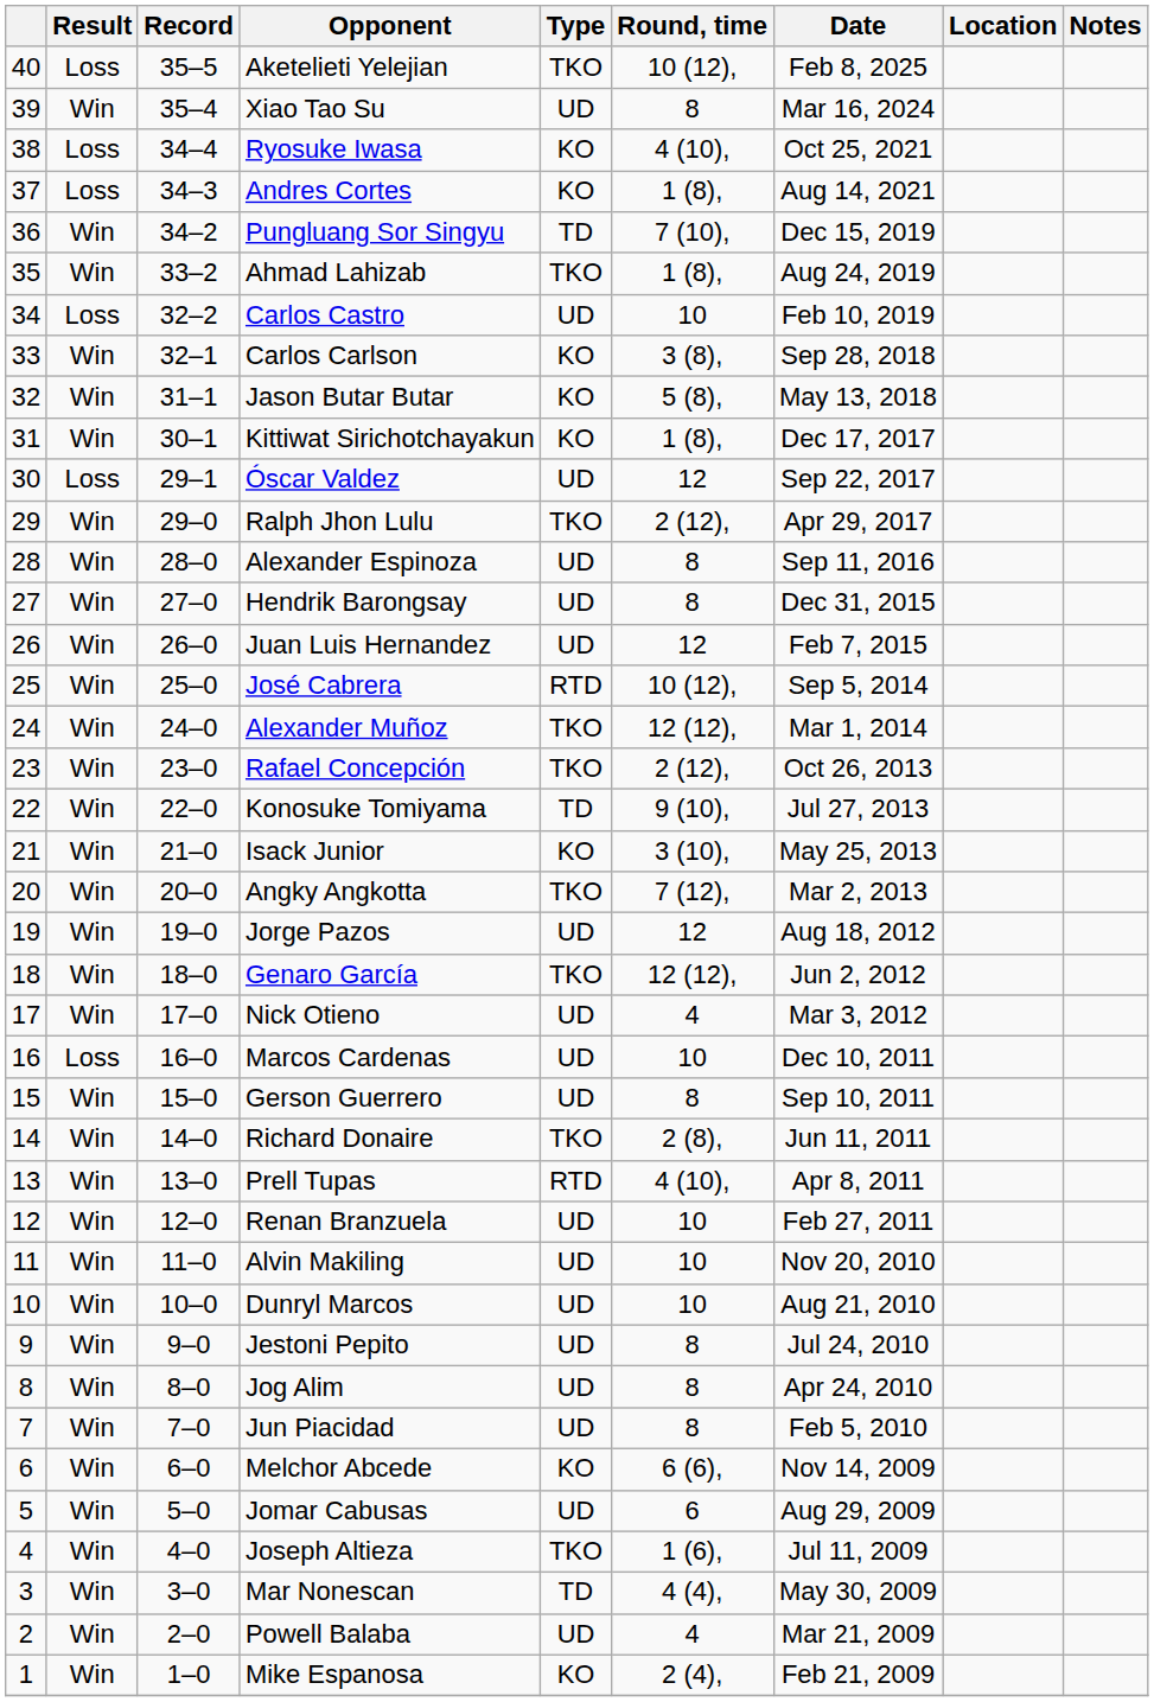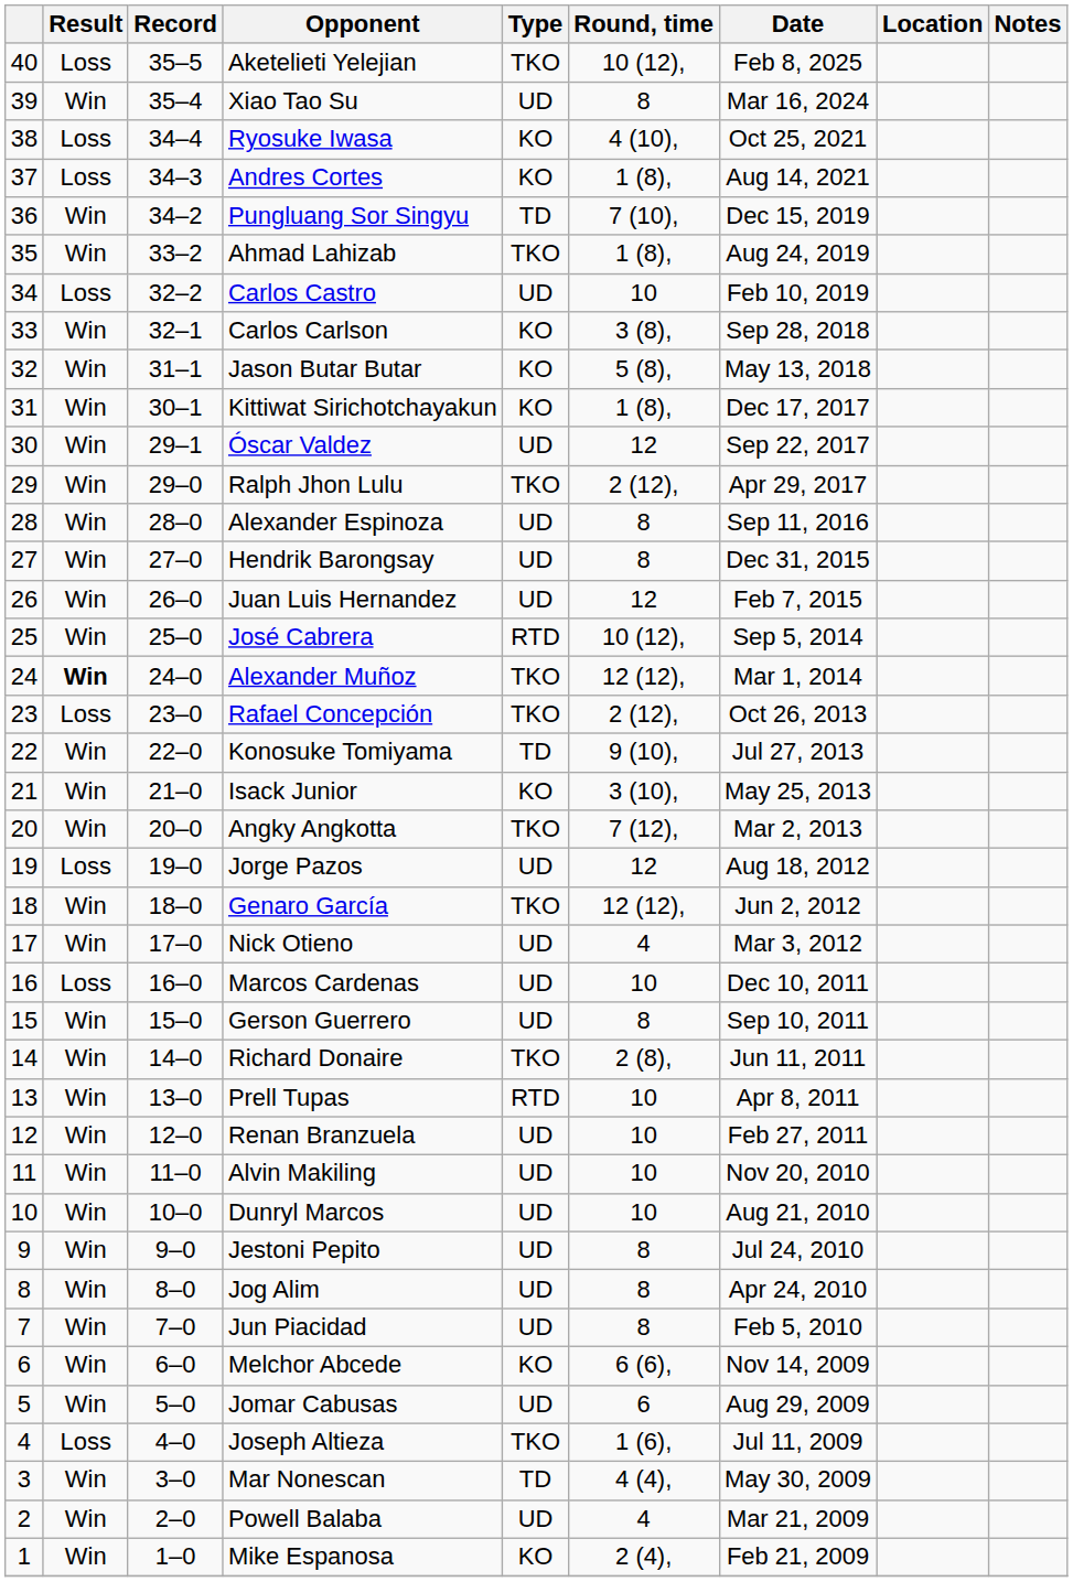Óscar Valdez | Result: Loss -> Win
Alexander Muñoz | Result: normal -> bold
Rafael Concepción | Result: Win -> Loss
Jorge Pazos | Result: Win -> Loss
Prell Tupas | Round, time: 4 (10), -> 10
Joseph Altieza | Result: Win -> Loss
